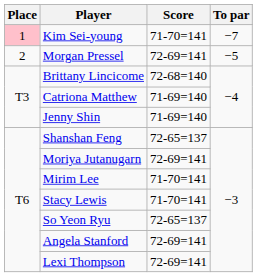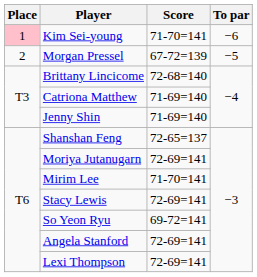Kim Sei-young | To par: −7 -> −6
Morgan Pressel | Score: 72-69=141 -> 67-72=139
Stacy Lewis | Score: 71-70=141 -> 72-69=141
So Yeon Ryu | Score: 72-65=137 -> 69-72=141
